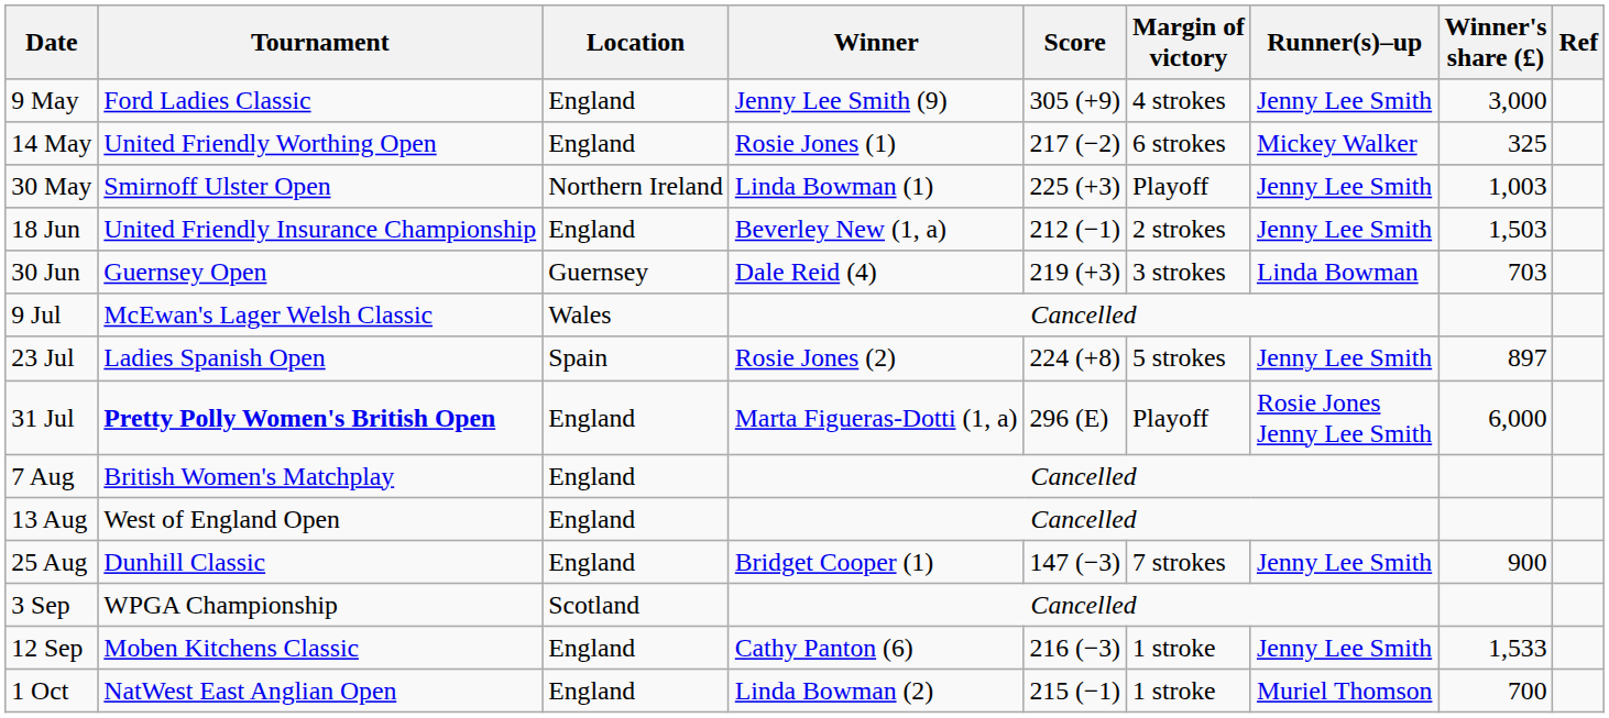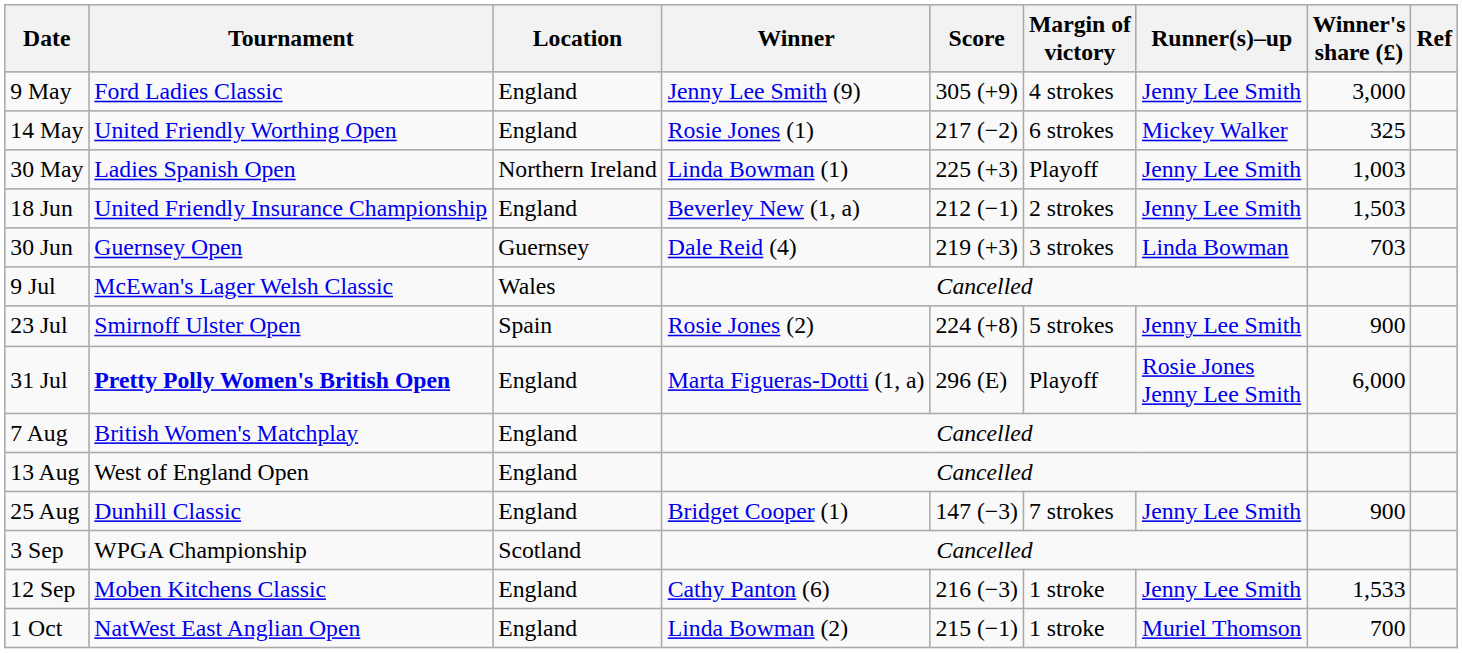30 May | Tournament: Smirnoff Ulster Open -> Ladies Spanish Open
23 Jul | Tournament: Ladies Spanish Open -> Smirnoff Ulster Open
23 Jul | Winner's share (£): 897 -> 900
